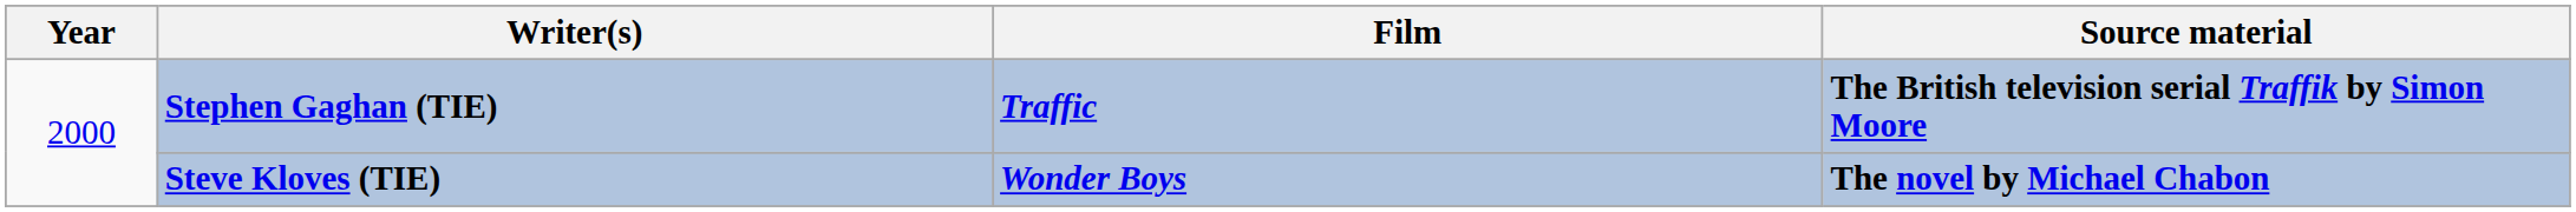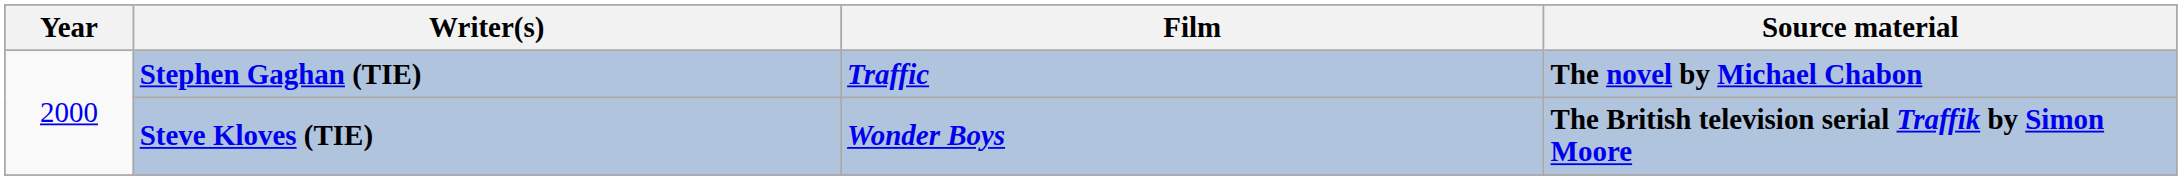Stephen Gaghan (TIE) | Source material: The British television serial Traffik by Simon Moore -> The novel by Michael Chabon
Steve Kloves (TIE) | Source material: The novel by Michael Chabon -> The British television serial Traffik by Simon Moore
